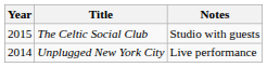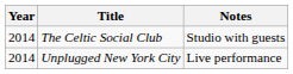The Celtic Social Club | Year: 2015 -> 2014
